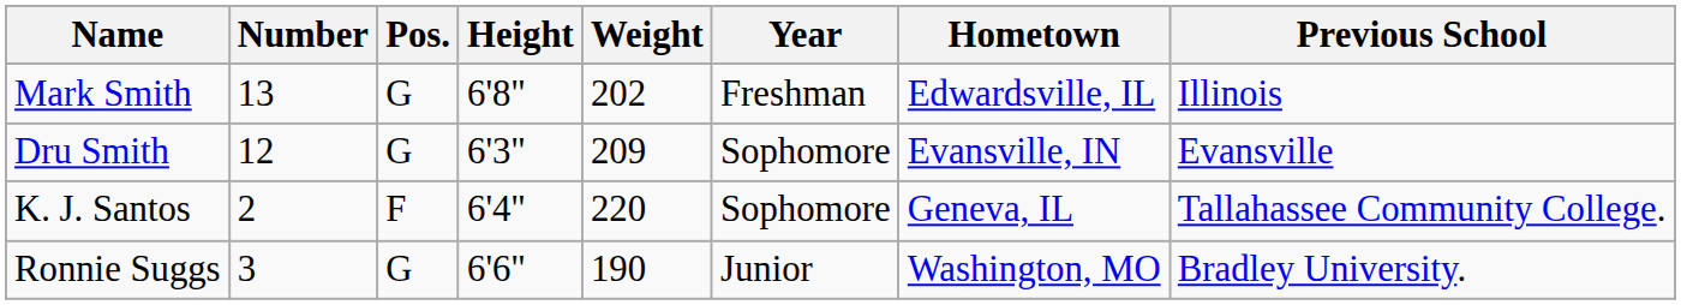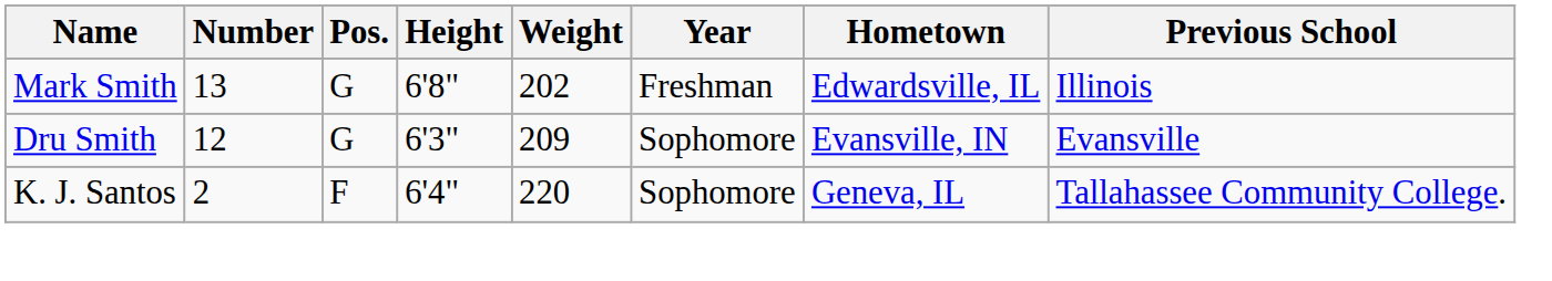- row: Ronnie Suggs | 3 | G | 6'6" | 190 | Junior | Washington, MO | Bradley University.
